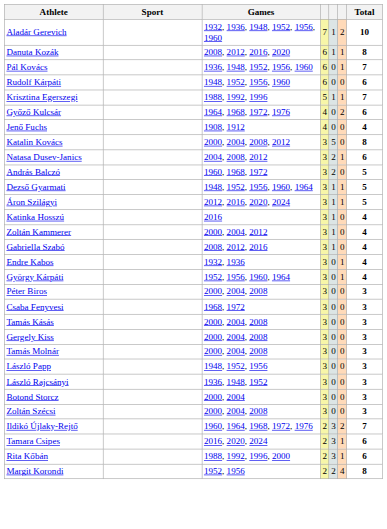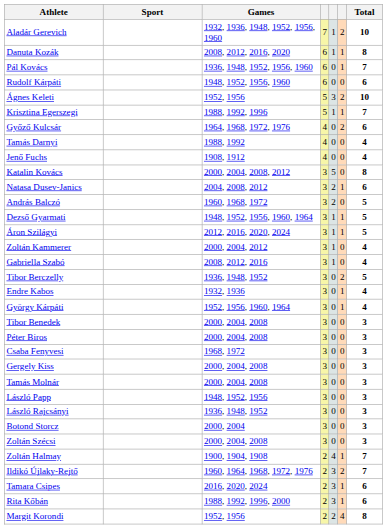+ row: Ágnes Keleti | 1952, 1956 | 5 | 3 | 2 | 10
+ row: Tamás Darnyi | 1988, 1992 | 4 | 0 | 0 | 4
- row: Katinka Hosszú | 2016 | 3 | 1 | 0 | 4
+ row: Tibor Berczelly | 1936, 1948, 1952 | 3 | 0 | 2 | 5
+ row: Tibor Benedek | 2000, 2004, 2008 | 3 | 0 | 0 | 3
- row: Tamás Kásás | 2000, 2004, 2008 | 3 | 0 | 0 | 3
+ row: Zoltán Halmay | 1900, 1904, 1908 | 2 | 4 | 1 | 7
